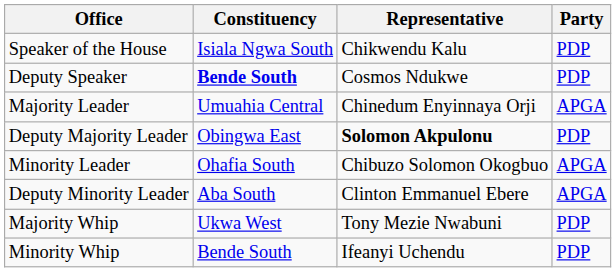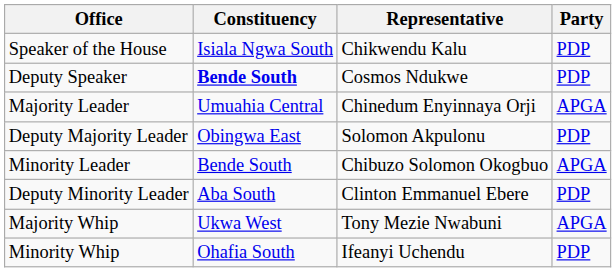Deputy Majority Leader | Representative: bold -> normal
Minority Leader | Constituency: Ohafia South -> Bende South
Deputy Minority Leader | Party: APGA -> PDP
Majority Whip | Party: PDP -> APGA
Minority Whip | Constituency: Bende South -> Ohafia South
